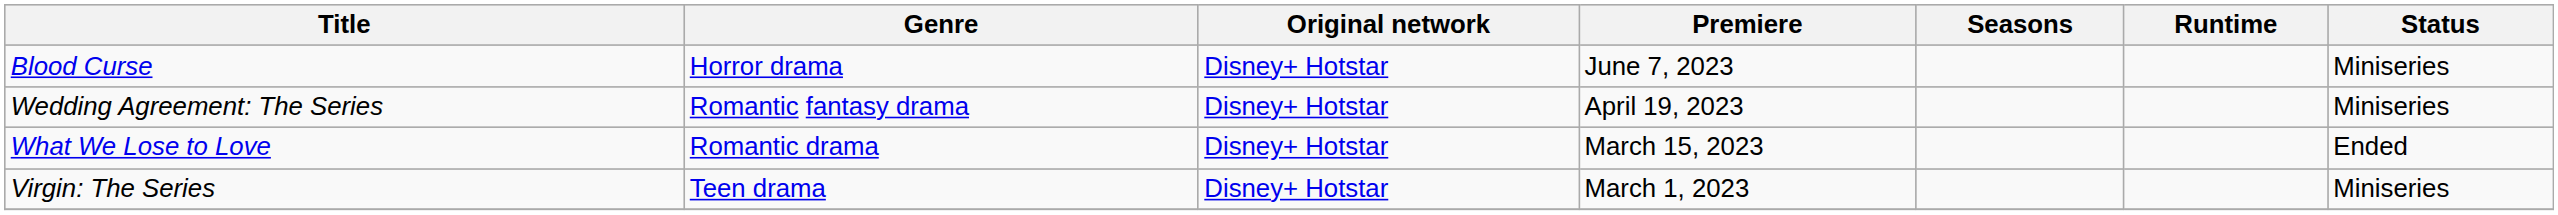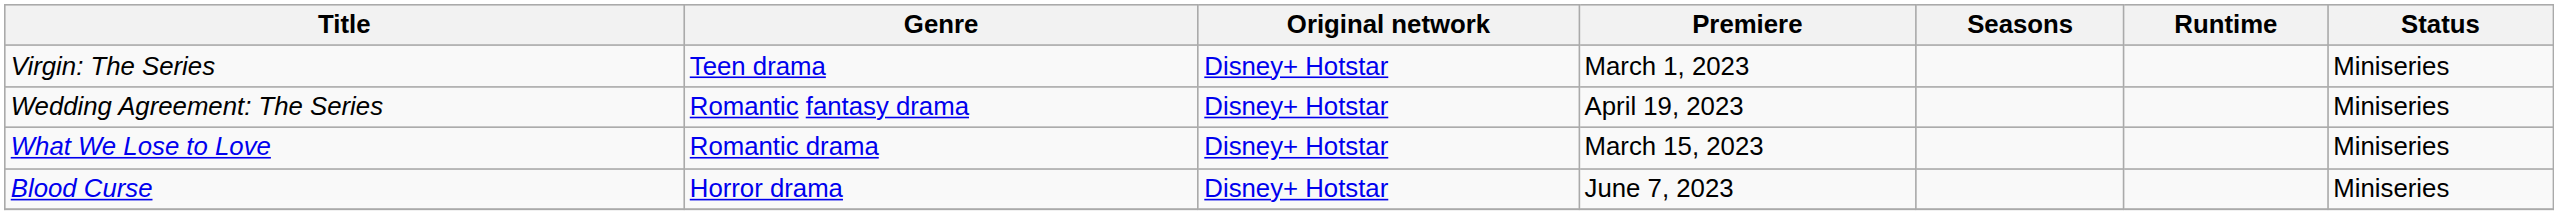rows swapped: Virgin: The Series <-> Blood Curse
What We Lose to Love | Status: Ended -> Miniseries
